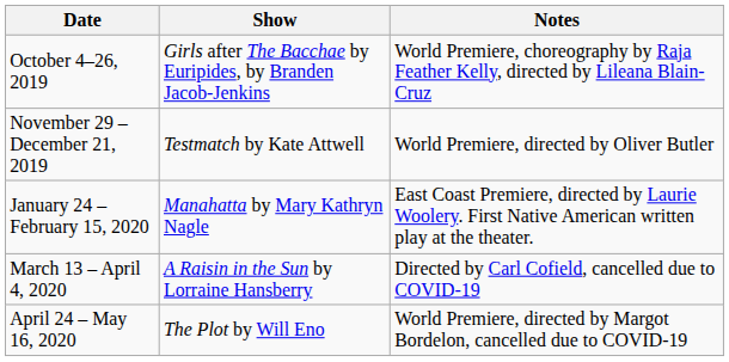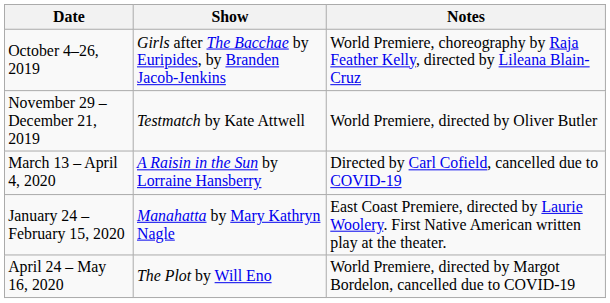rows swapped: January 24 – February 15, 2020 <-> March 13 – April 4, 2020
